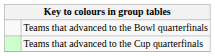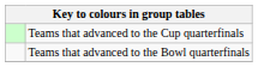rows swapped: Teams that advanced to the Cup quarterfinals <-> Teams that advanced to the Bowl quarterfinals
